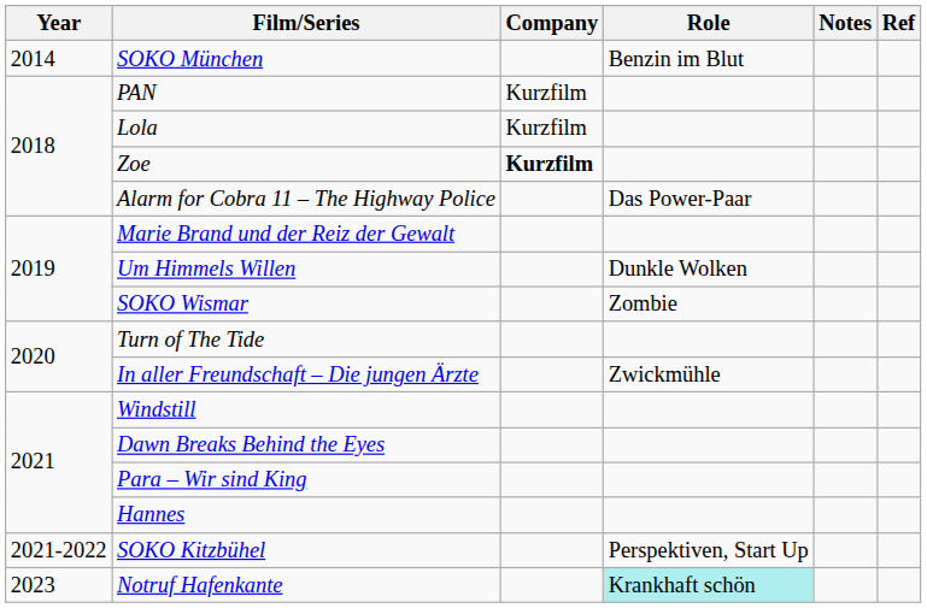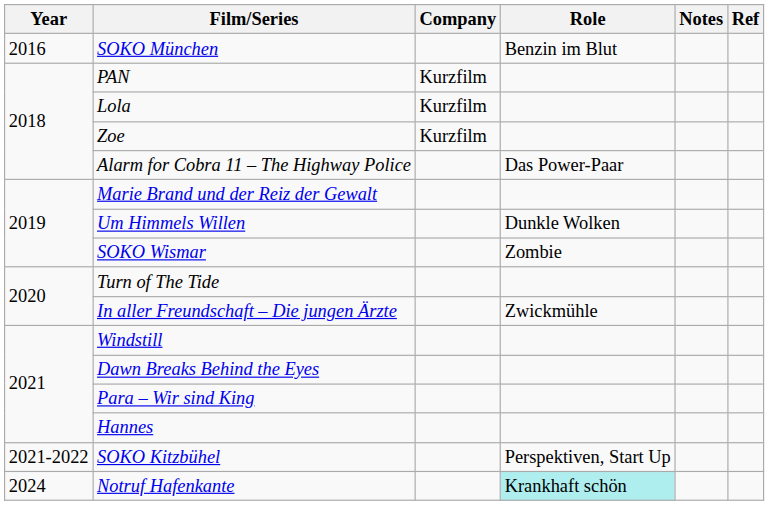SOKO München | Year: 2014 -> 2016
Zoe | Company: bold -> normal
Notruf Hafenkante | Year: 2023 -> 2024
